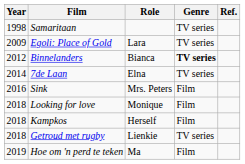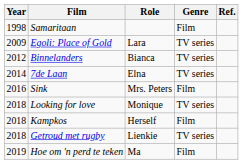Samaritaan | Genre: TV series -> Film
Binnelanders | Genre: bold -> normal
Looking for love | Genre: Film -> TV series
